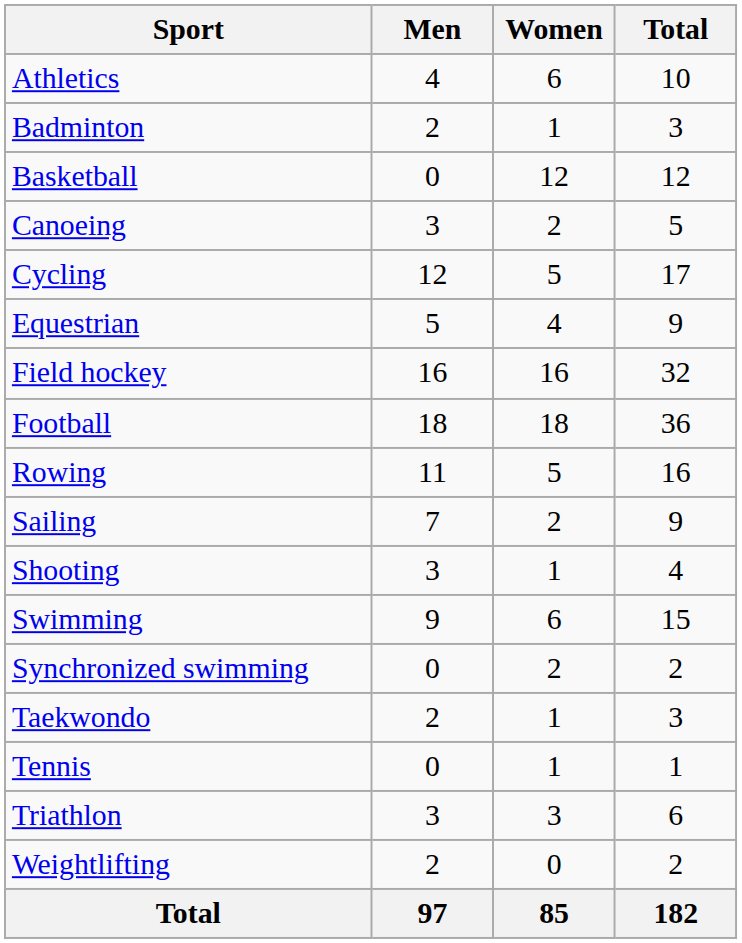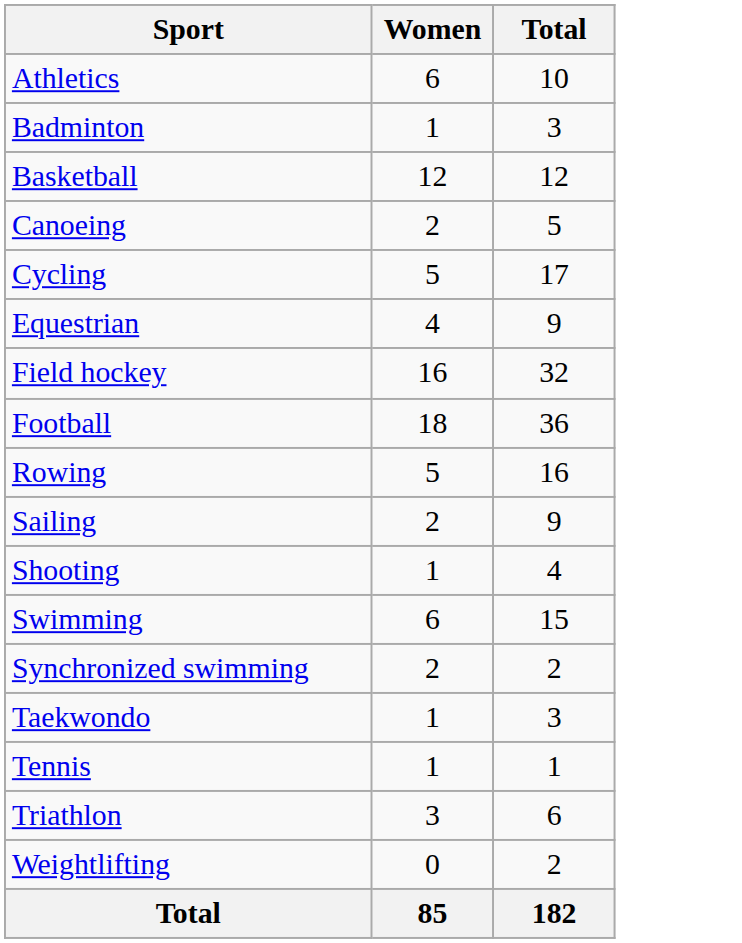- column: Men | 4 | 2 | 0 | 3 | 12 | 5 | 16 | 18 | 11 | 7 | 3 | 9 | 0 | 2 | 0 | 3 | 2 | 97
